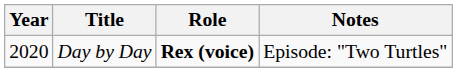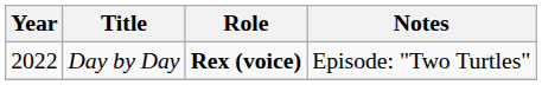Day by Day | Year: 2020 -> 2022
